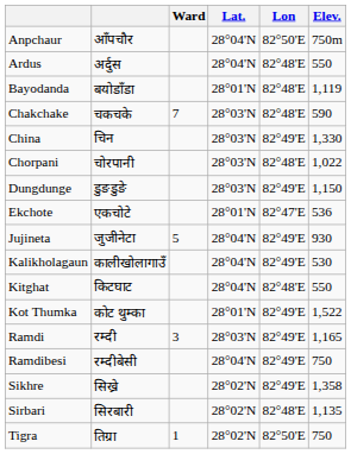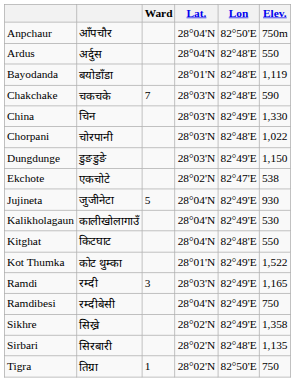Ekchote | Lat.: 28°01'N -> 28°02'N
Ekchote | Elev.: 536 -> 538
